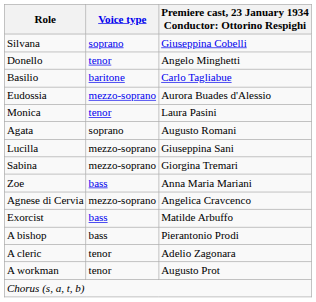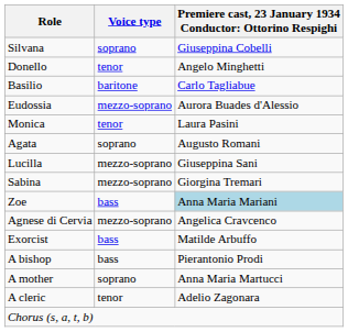Zoe | column 3: no background -> lightblue background
+ row: A mother | soprano | Anna Maria Martucci
- row: A workman | tenor | Augusto Prot
